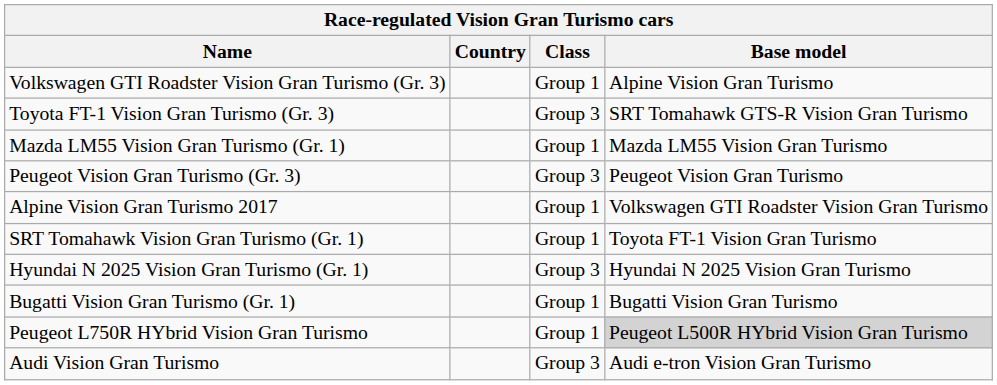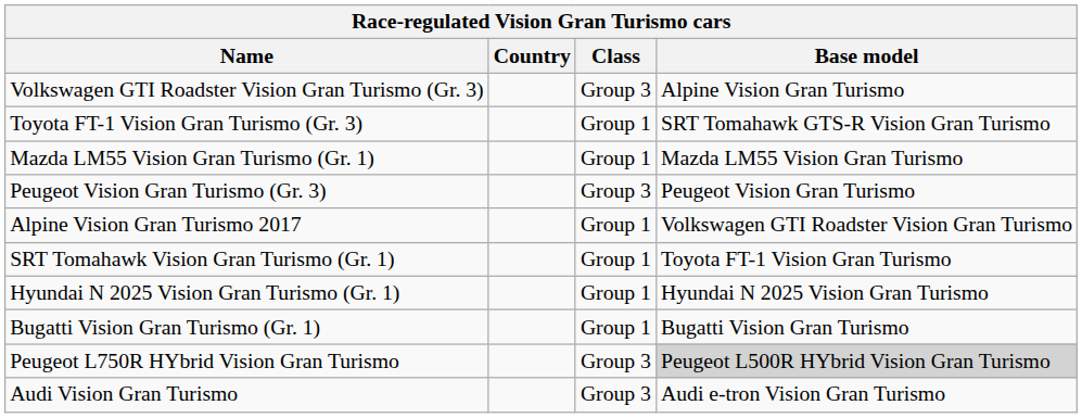Volkswagen GTI Roadster Vision Gran Turismo (Gr. 3) | Class: Group 1 -> Group 3
Toyota FT-1 Vision Gran Turismo (Gr. 3) | Class: Group 3 -> Group 1
Hyundai N 2025 Vision Gran Turismo (Gr. 1) | Class: Group 3 -> Group 1
Peugeot L750R HYbrid Vision Gran Turismo | Class: Group 1 -> Group 3
